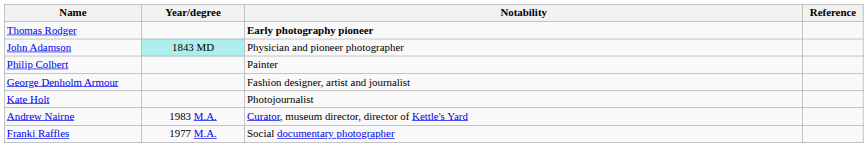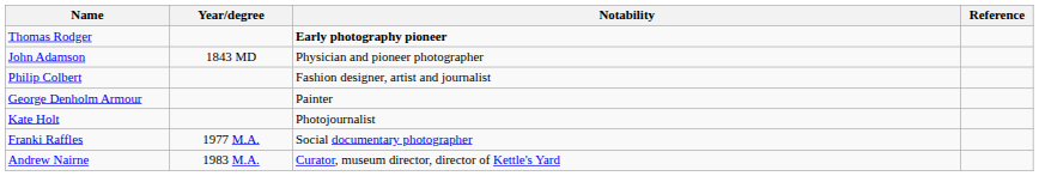John Adamson | Year/degree: paleturquoise background -> no background
Philip Colbert | Notability: Painter -> Fashion designer, artist and journalist
George Denholm Armour | Notability: Fashion designer, artist and journalist -> Painter
rows swapped: Andrew Nairne <-> Franki Raffles
